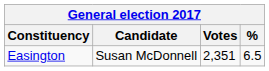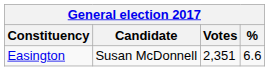Easington | %: 6.5 -> 6.6
